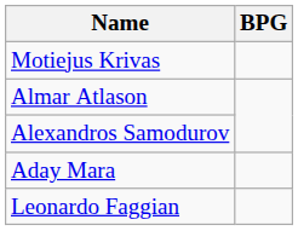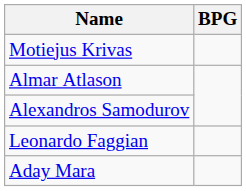rows swapped: Leonardo Faggian <-> Aday Mara
